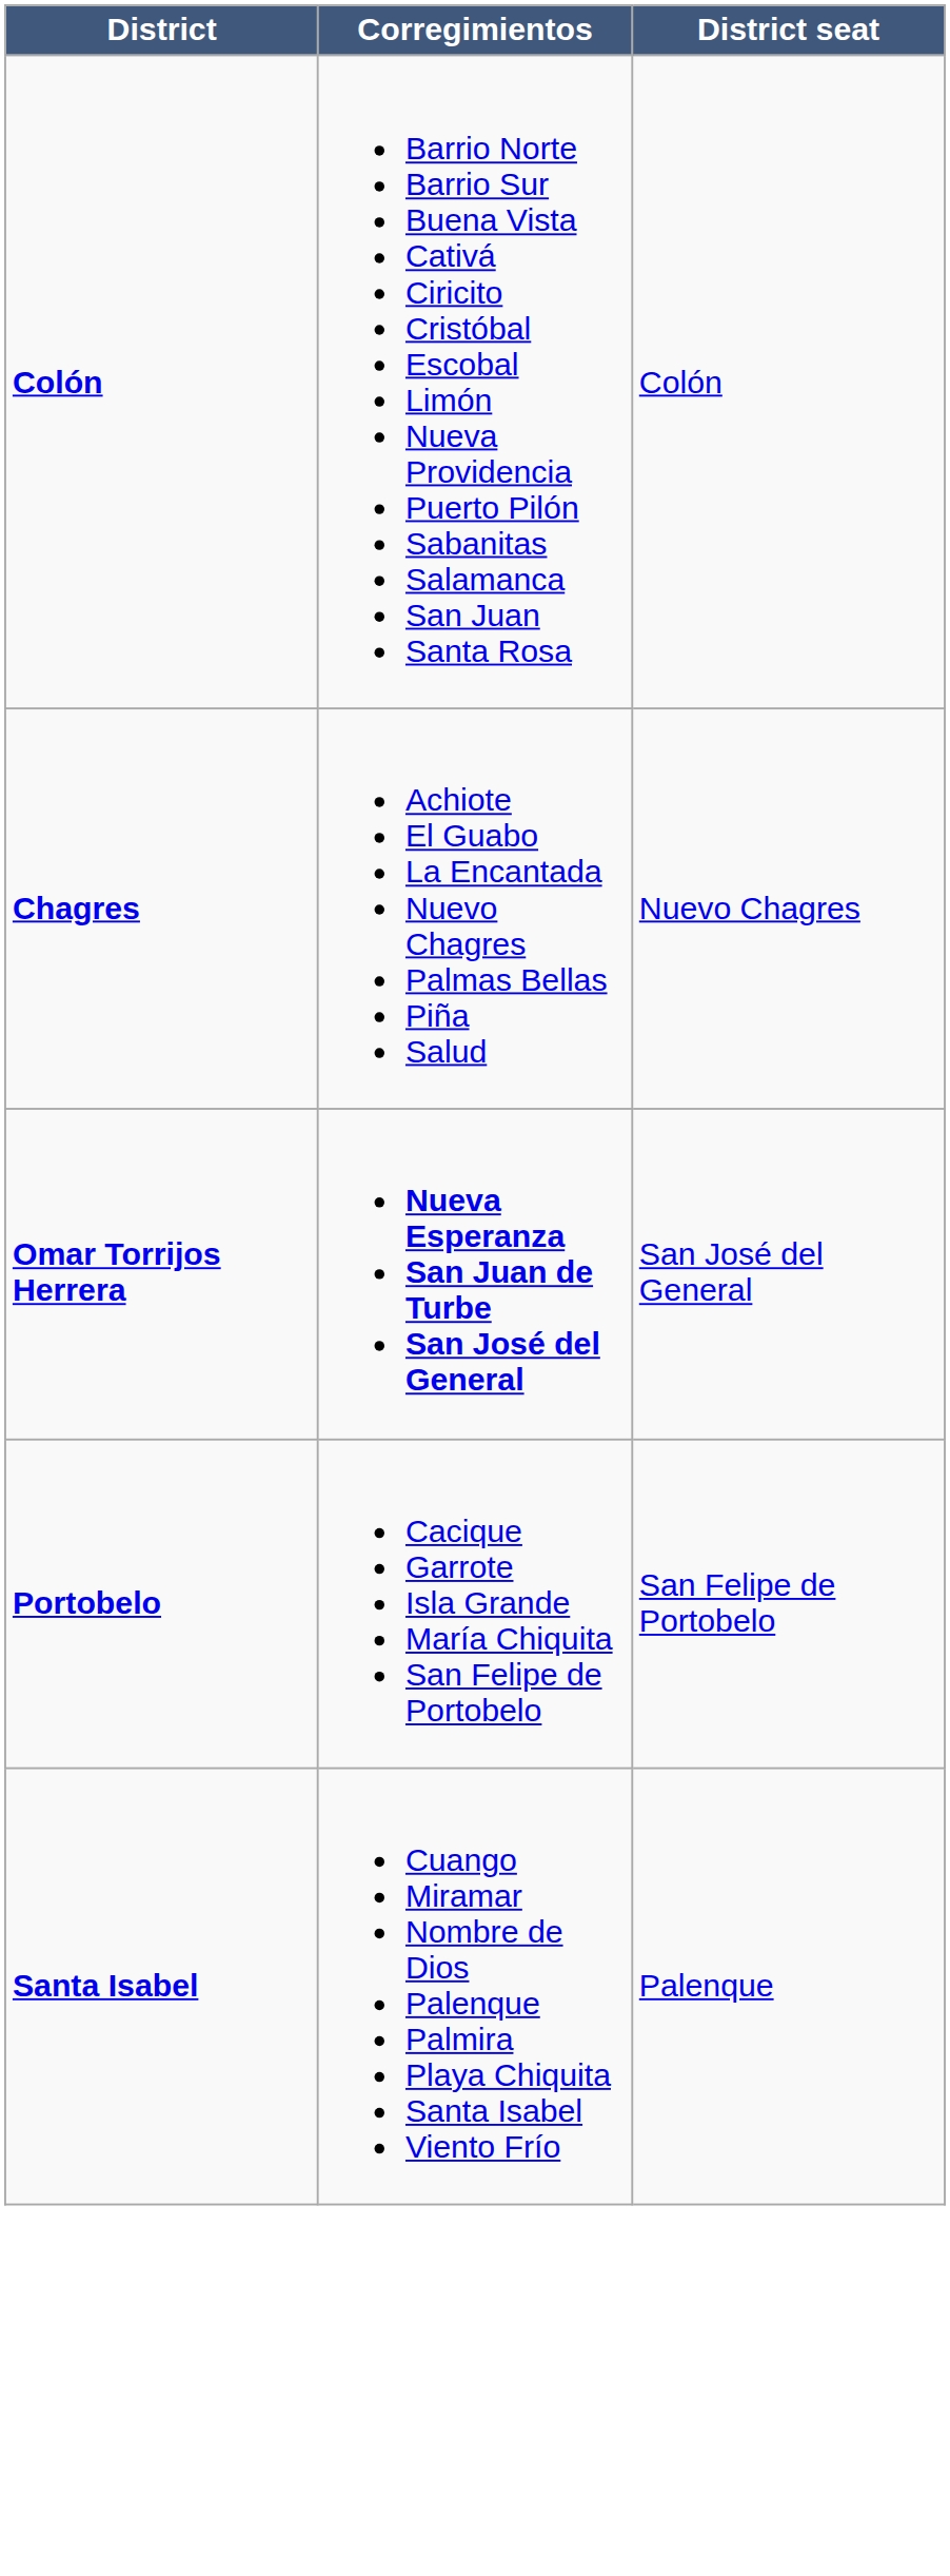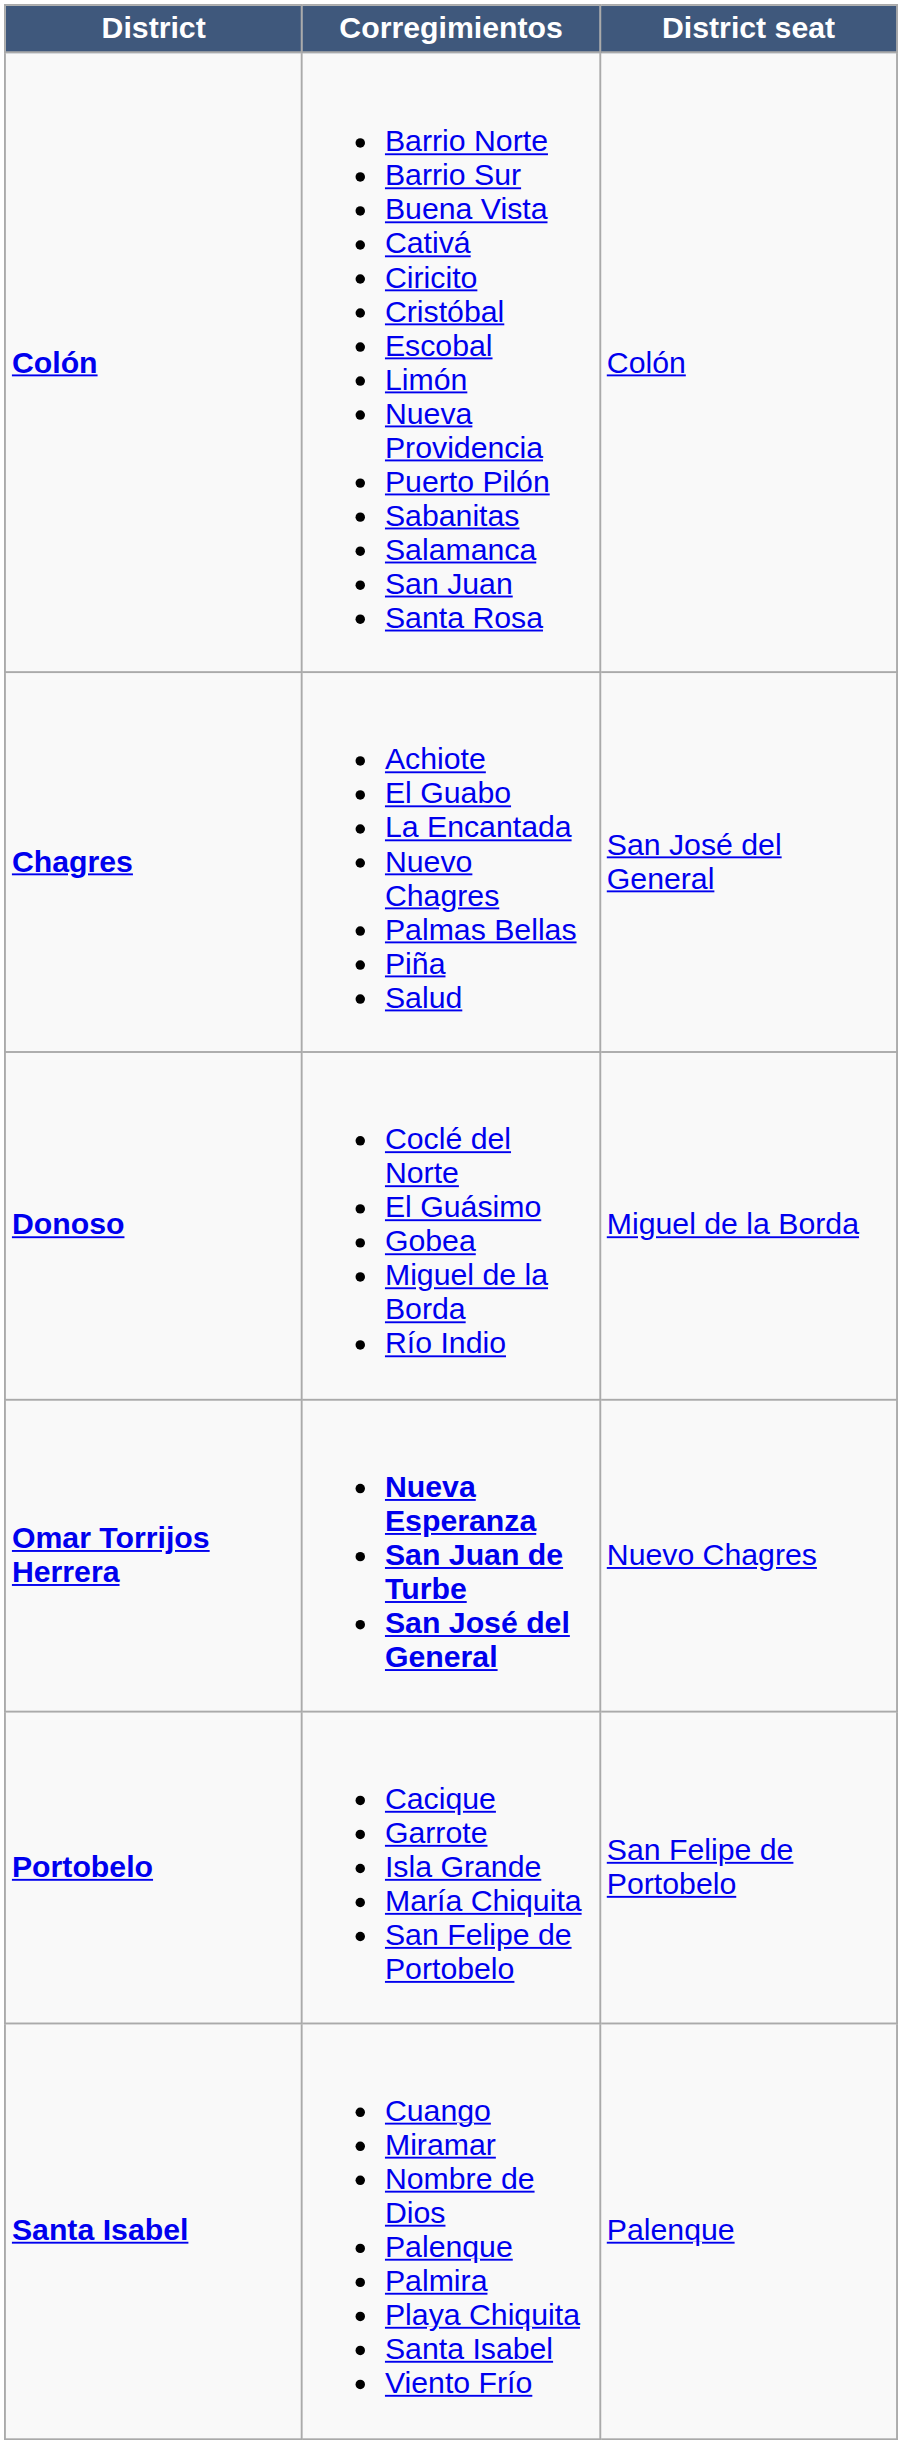Chagres | District seat: Nuevo Chagres -> San José del General
+ row: Donoso | Coclé del Norte El Guásimo Gobea Miguel de la Borda Río Indio | Miguel de la Borda
Omar Torrijos Herrera | District seat: San José del General -> Nuevo Chagres
